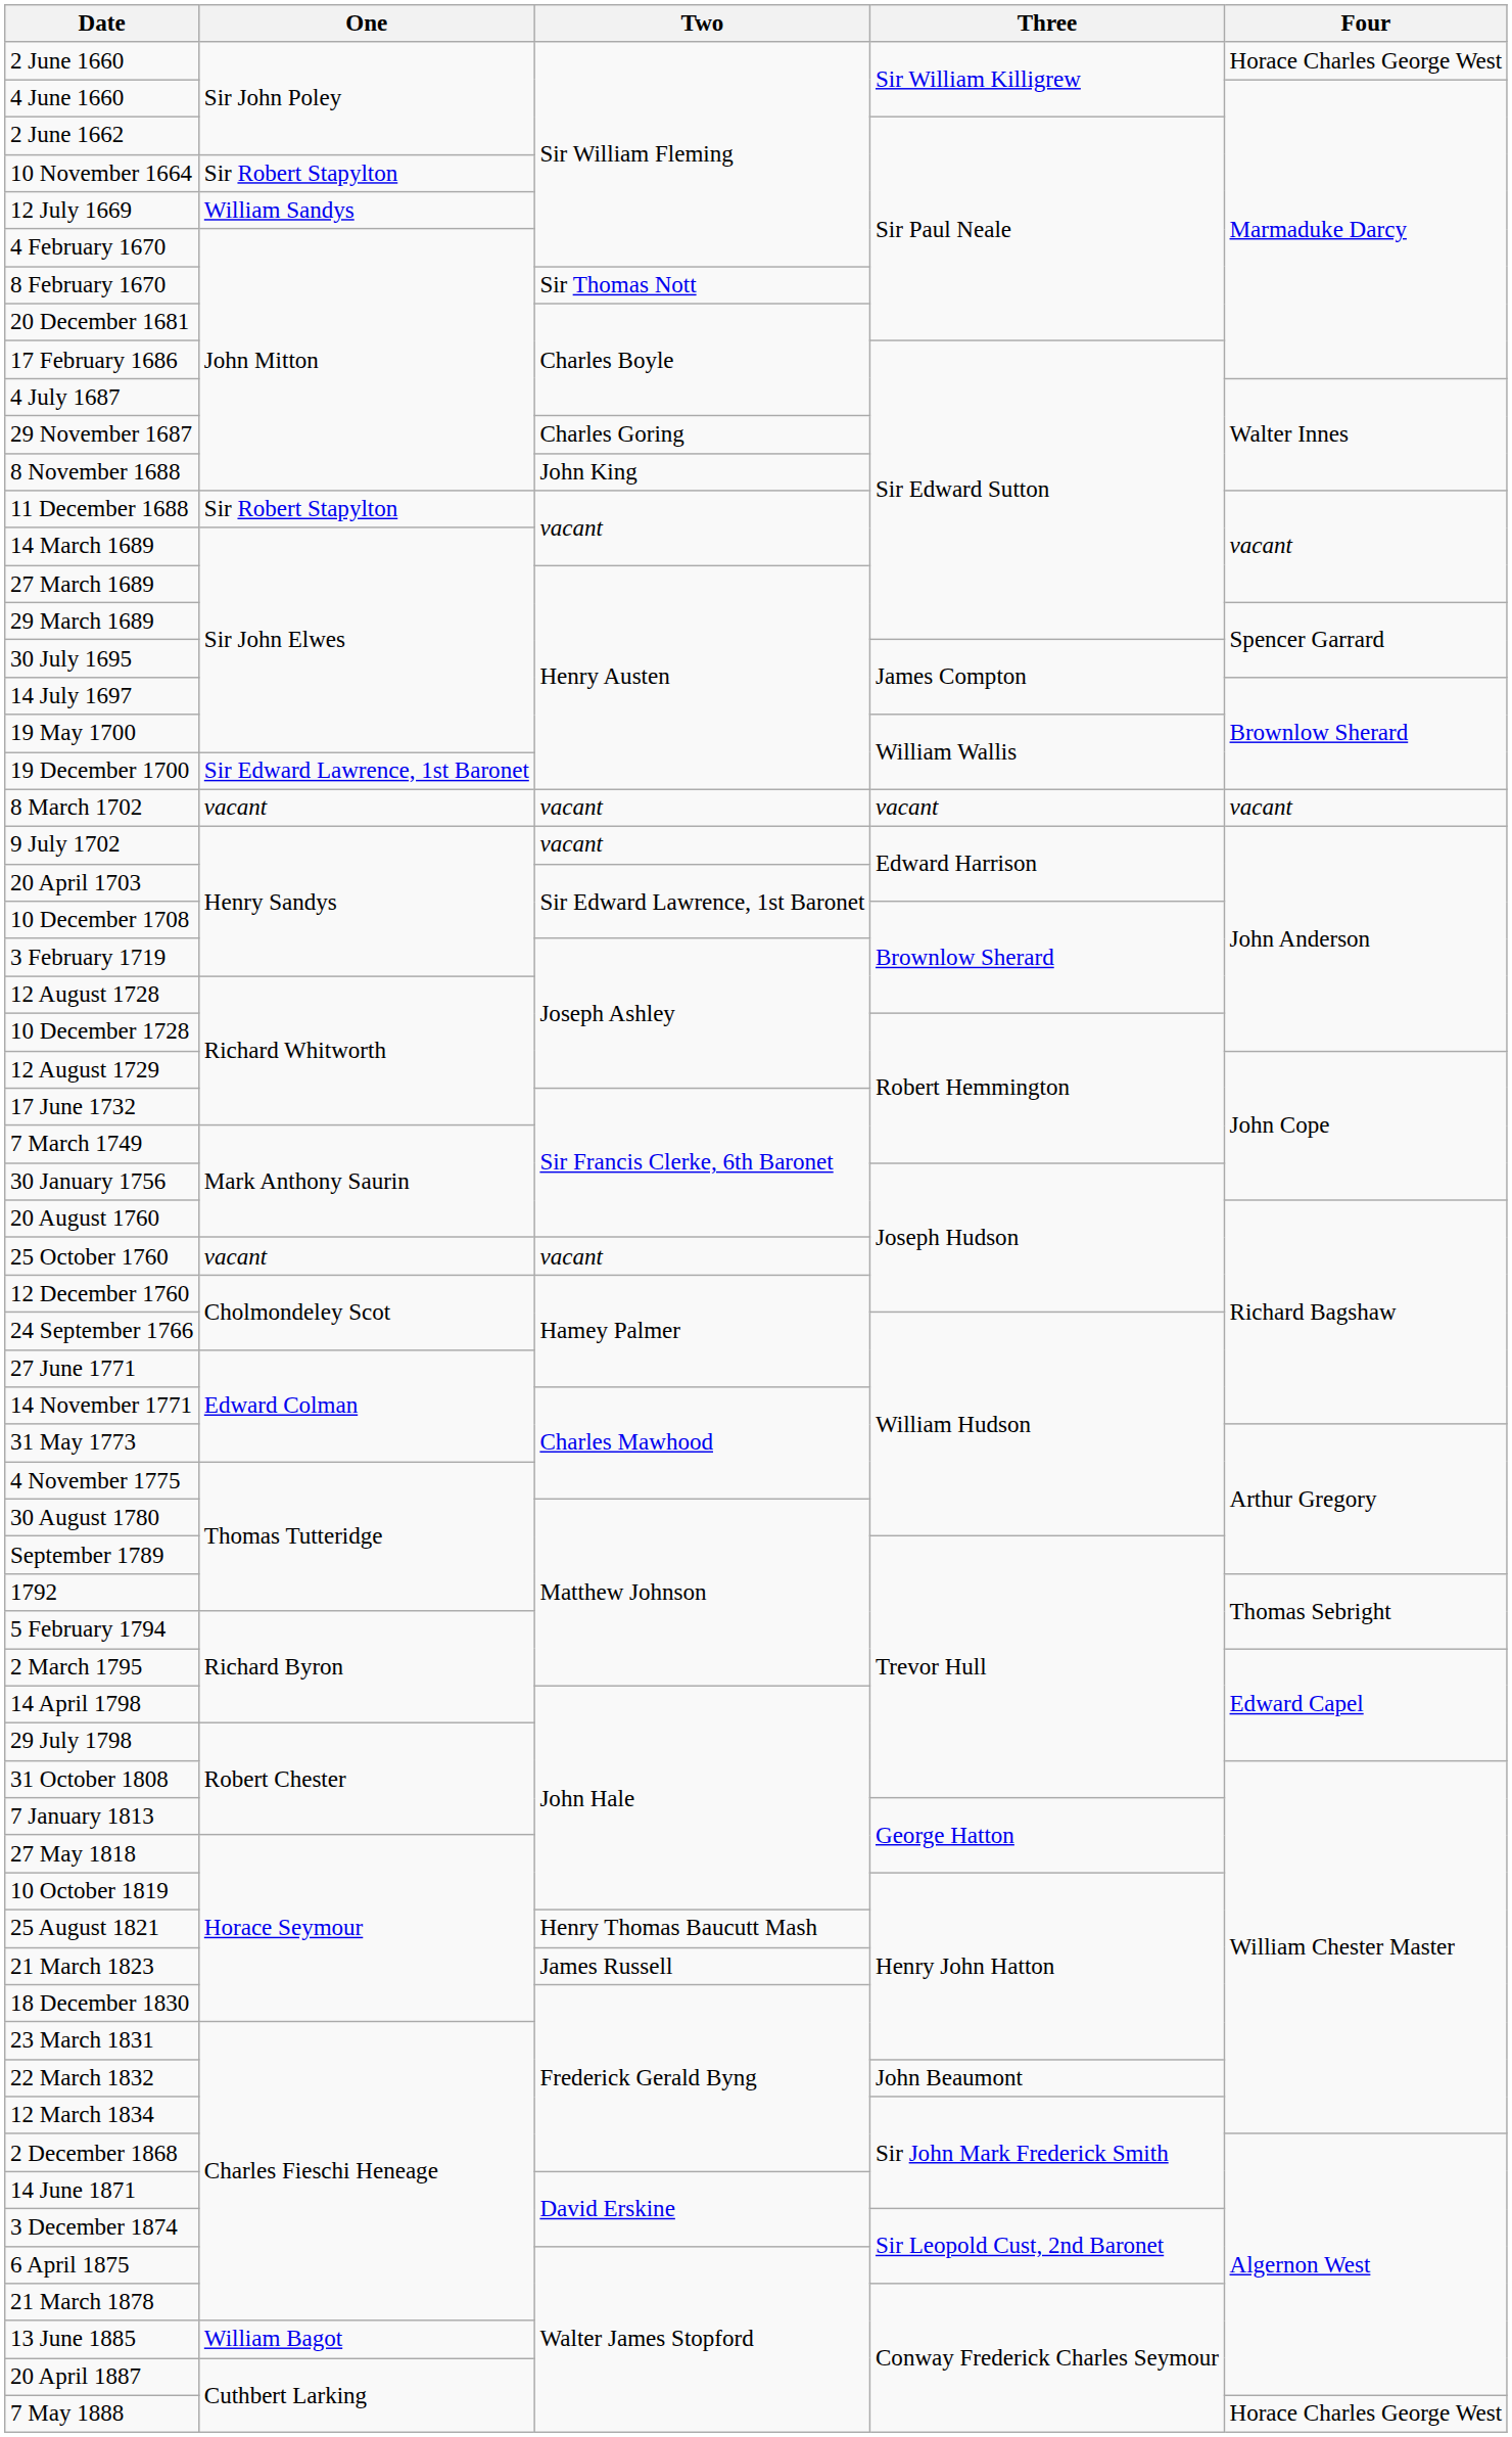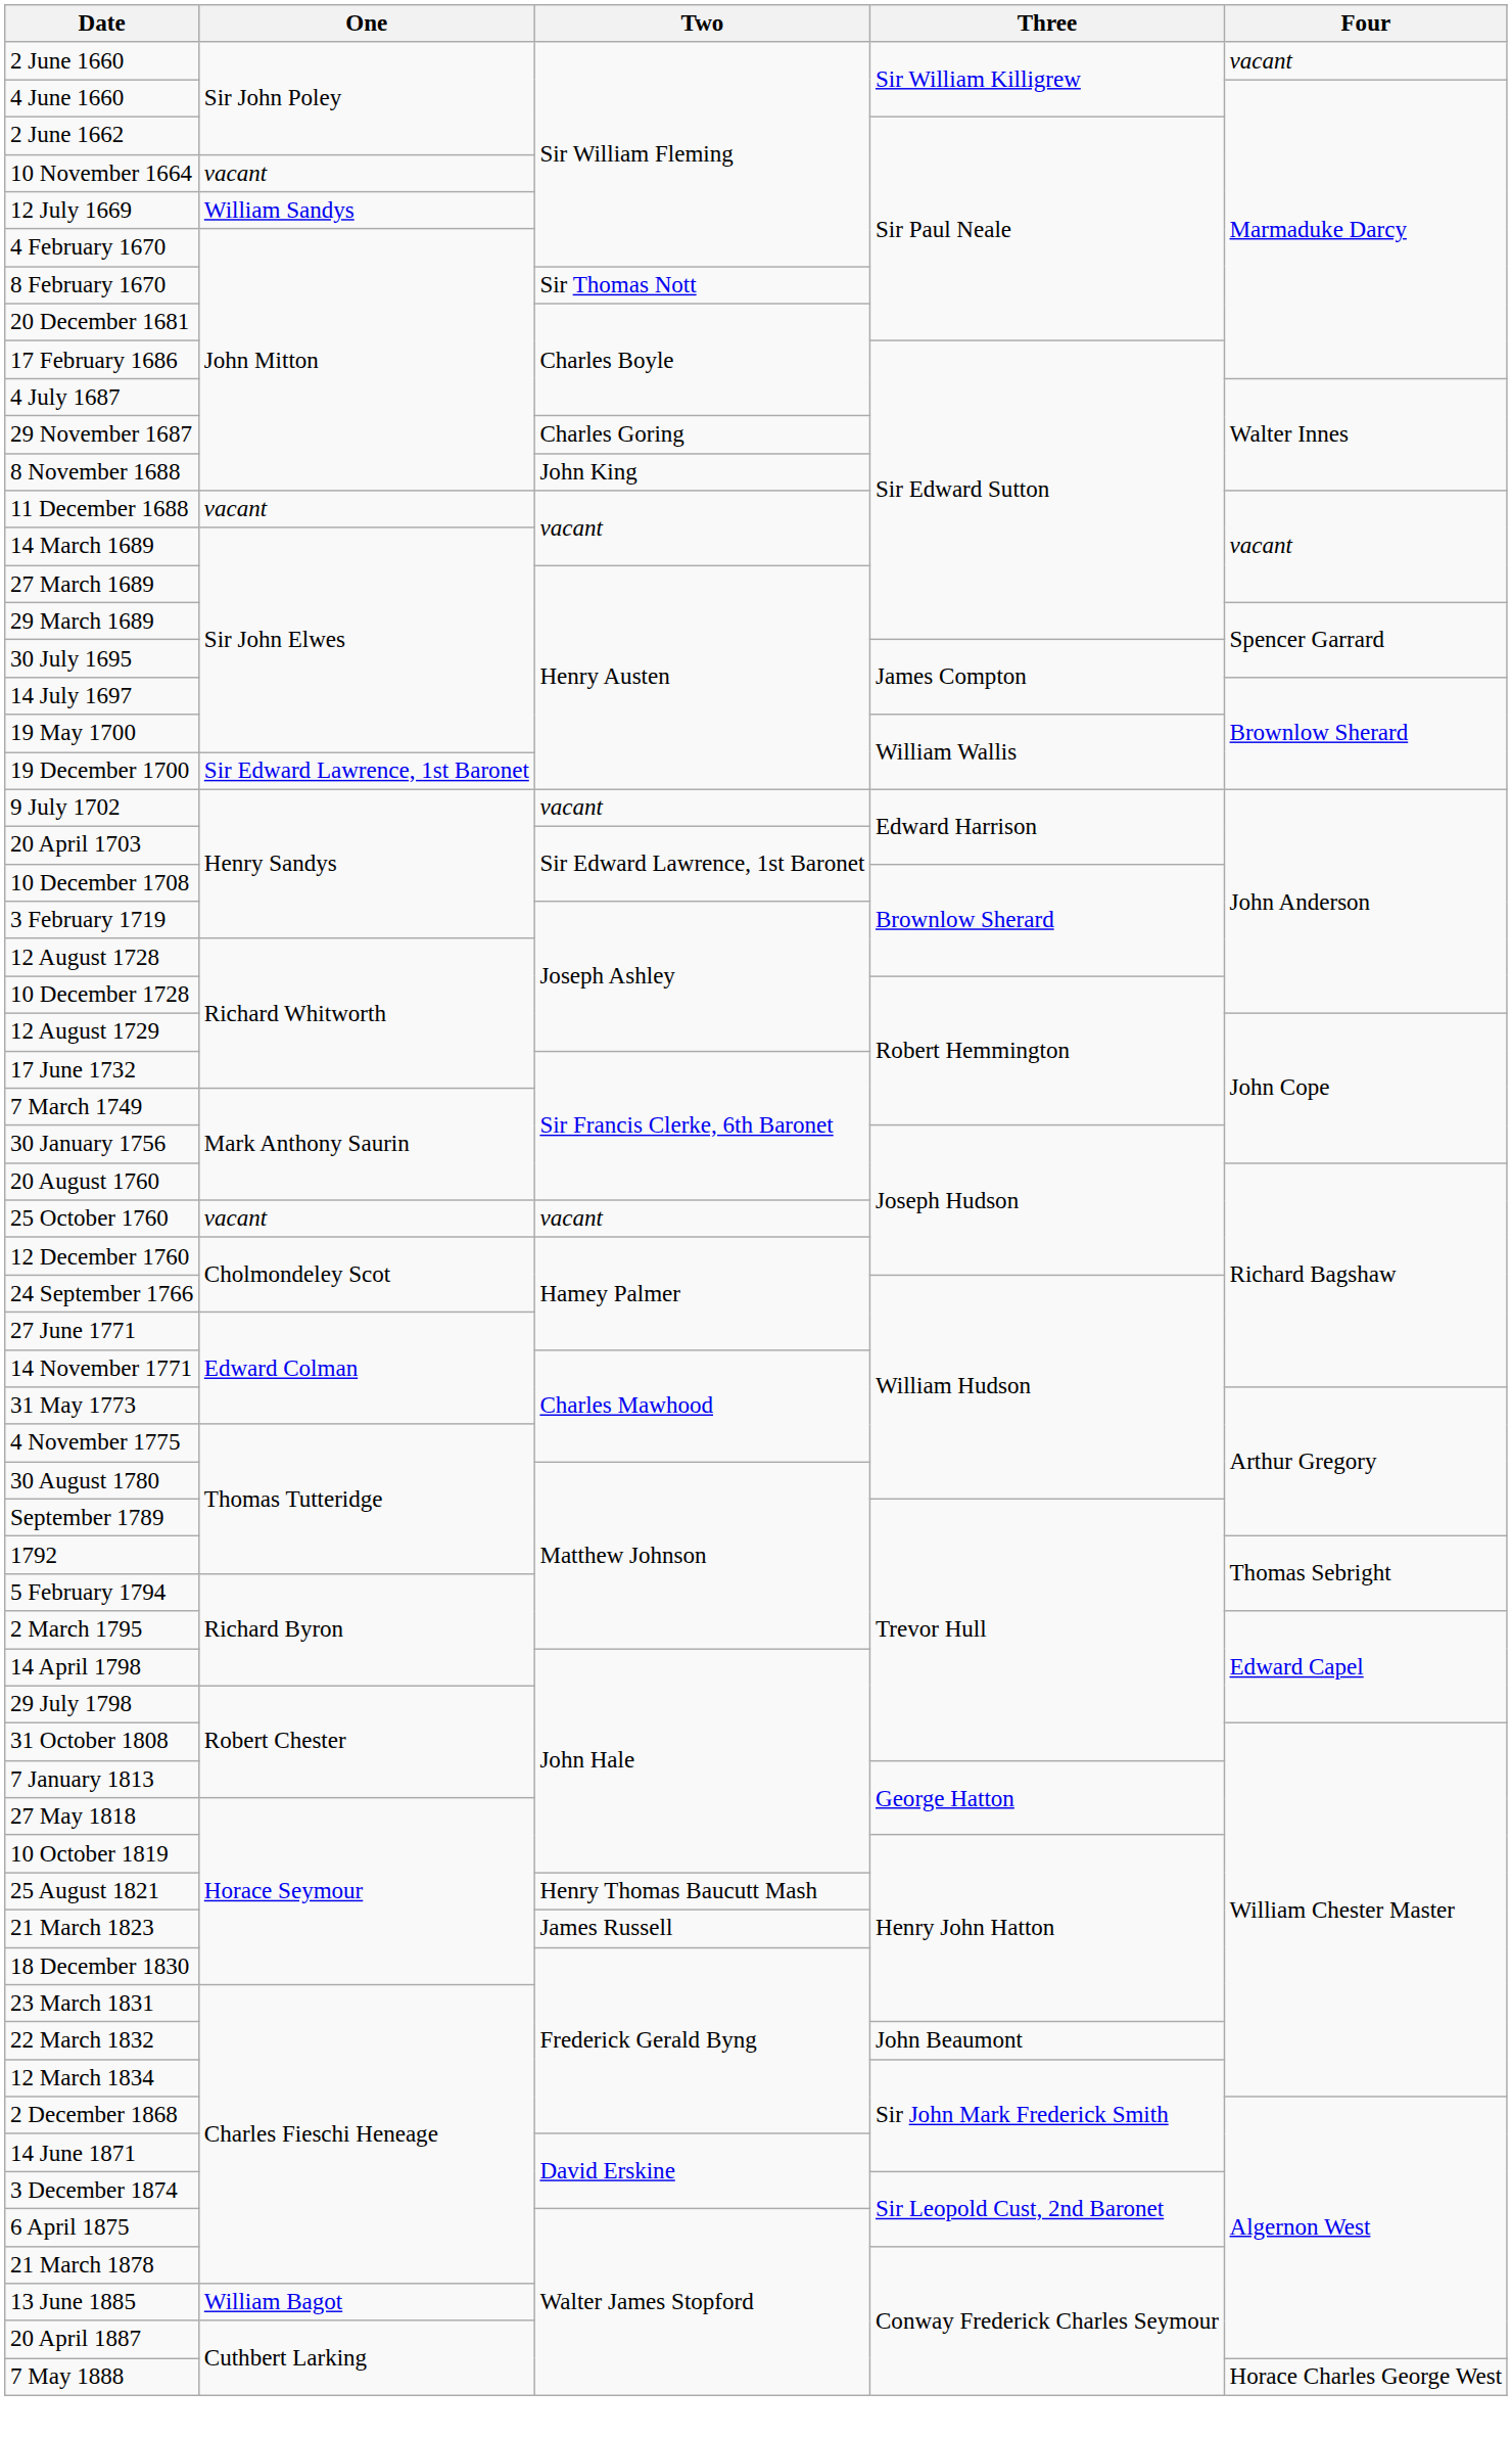2 June 1660 | Four: Horace Charles George West -> vacant
10 November 1664 | One: Sir Robert Stapylton -> vacant
11 December 1688 | One: Sir Robert Stapylton -> vacant
- row: 8 March 1702 | vacant | vacant | vacant | vacant
